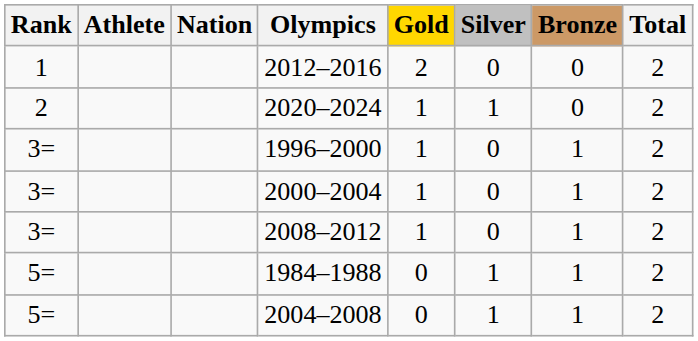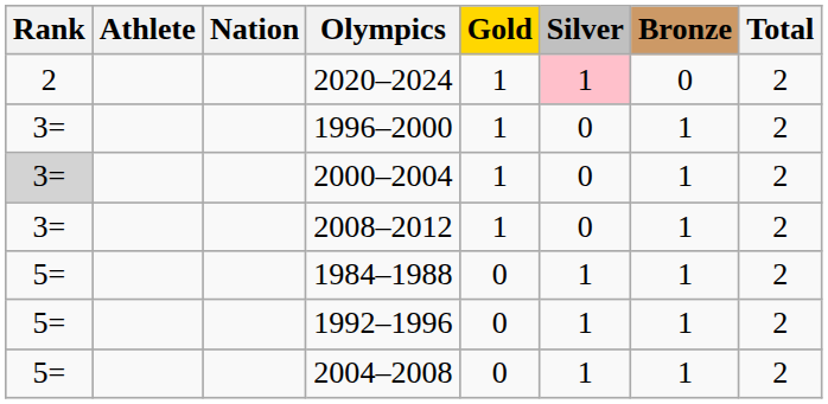- row: 1 | 2012–2016 | 2 | 0 | 0 | 2
2020–2024 | Silver: no background -> pink background
2000–2004 | Rank: no background -> lightgrey background
+ row: 5= | 1992–1996 | 0 | 1 | 1 | 2
